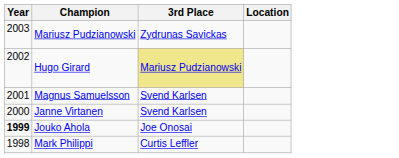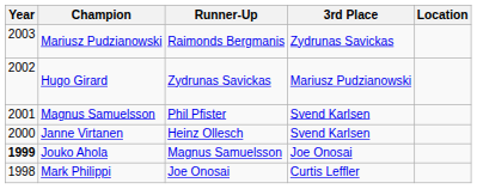+ column: Runner-Up | Raimonds Bergmanis | Zydrunas Savickas | Phil Pfister | Heinz Ollesch | Magnus Samuelsson | Joe Onosai
Hugo Girard | 3rd Place: khaki background -> no background
